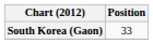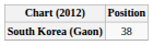South Korea (Gaon) | Position: 33 -> 38
